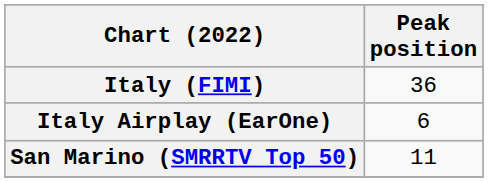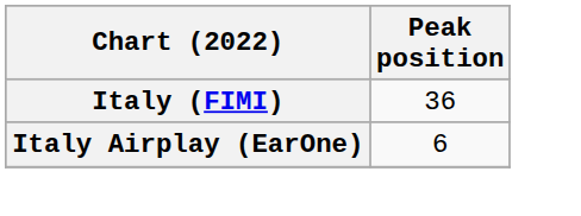- row: San Marino (SMRRTV Top 50) | 11
